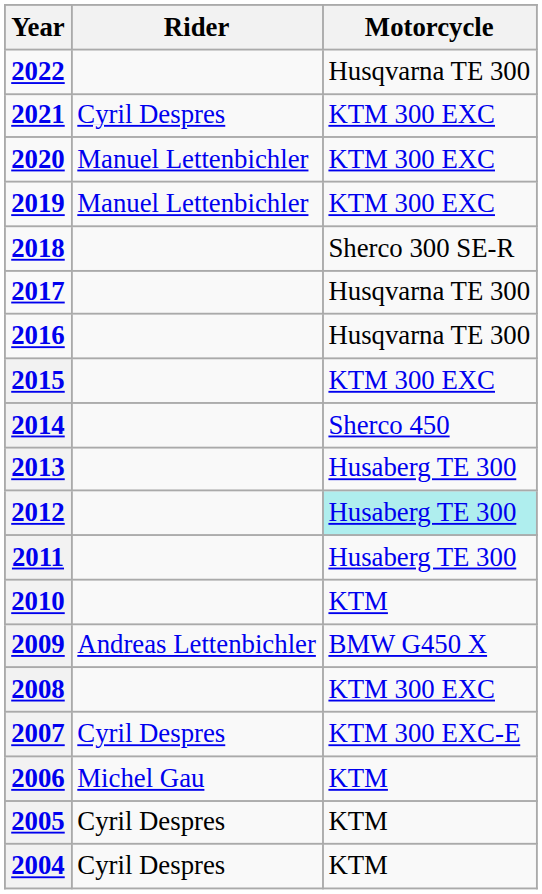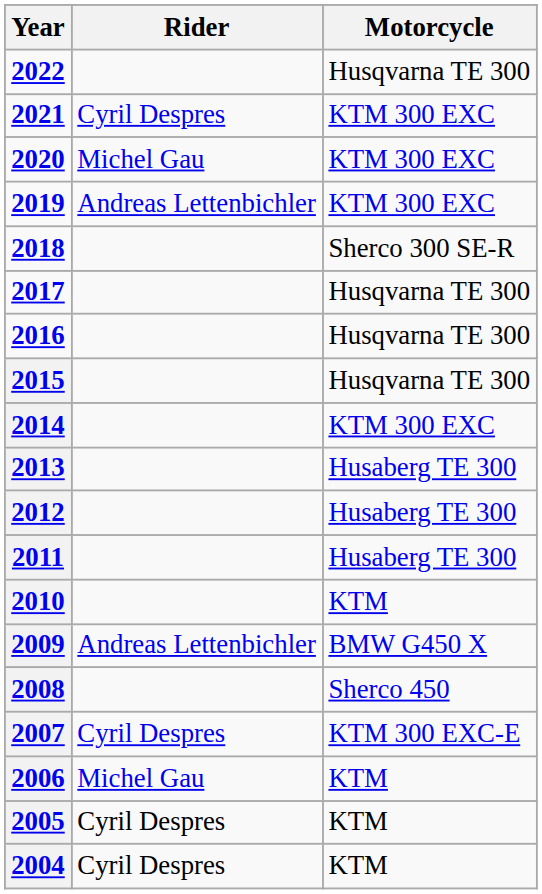2020 | Rider: Manuel Lettenbichler -> Michel Gau
2019 | Rider: Manuel Lettenbichler -> Andreas Lettenbichler
2015 | Motorcycle: KTM 300 EXC -> Husqvarna TE 300
2014 | Motorcycle: Sherco 450 -> KTM 300 EXC
2012 | Motorcycle: paleturquoise background -> no background
2008 | Motorcycle: KTM 300 EXC -> Sherco 450
